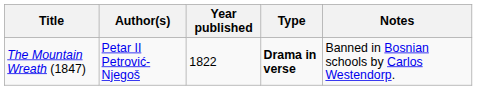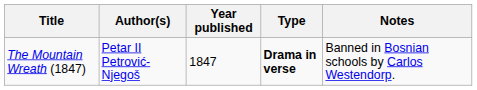The Mountain Wreath (1847) | Year published: 1822 -> 1847
